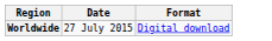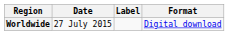+ column: Label
